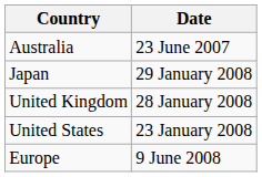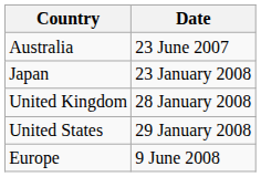Japan | Date: 29 January 2008 -> 23 January 2008
United States | Date: 23 January 2008 -> 29 January 2008
